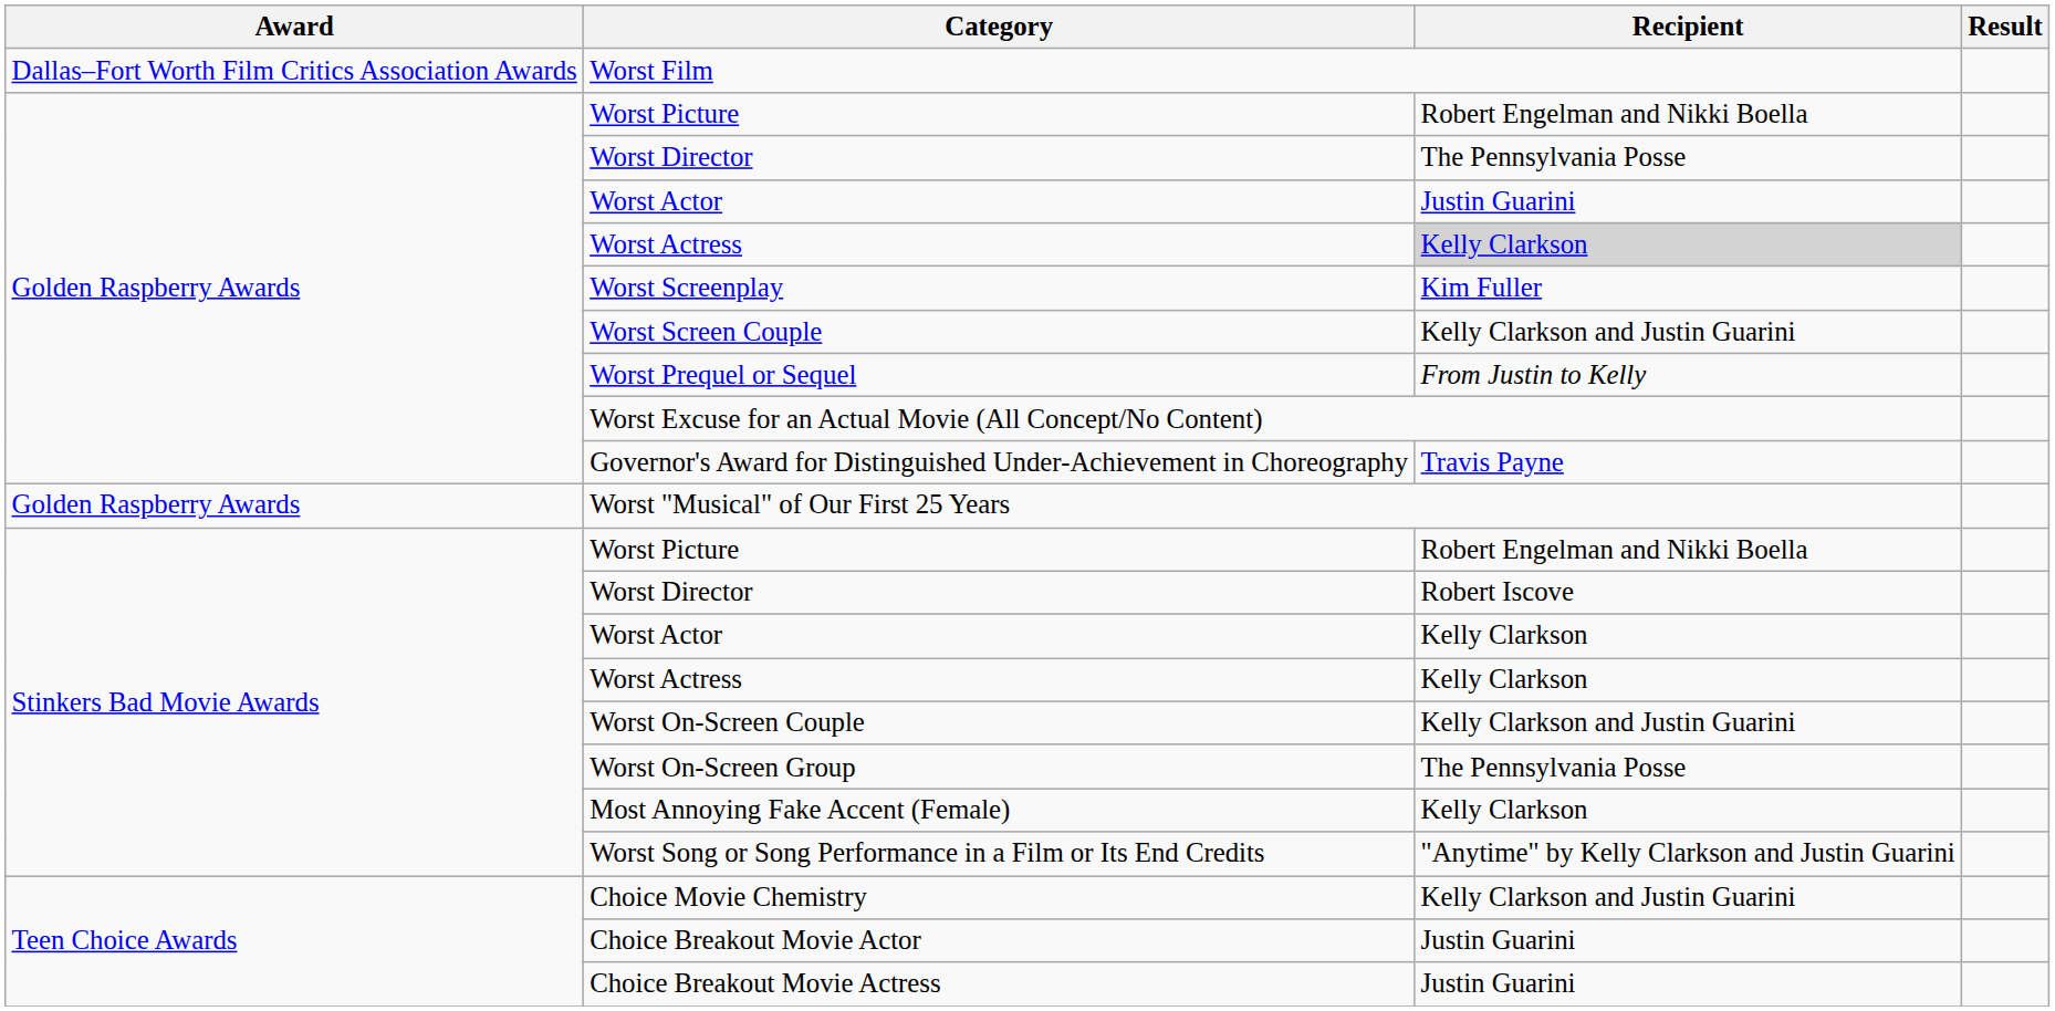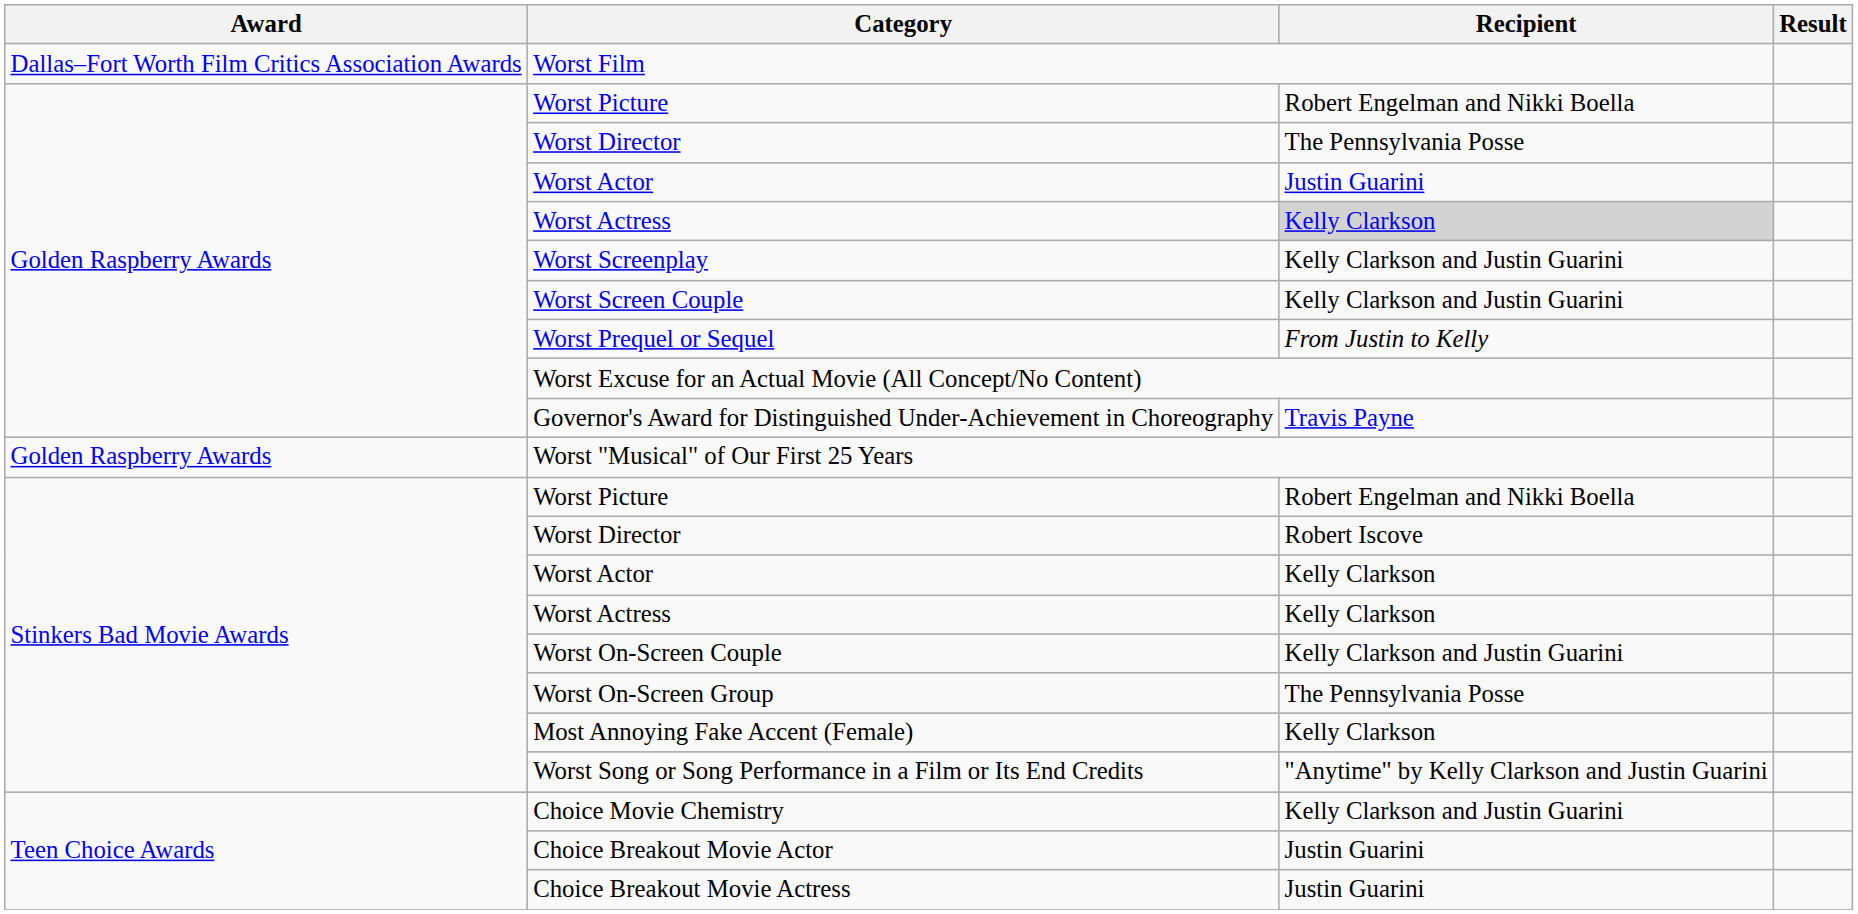Worst Screenplay | Recipient: Kim Fuller -> Kelly Clarkson and Justin Guarini
